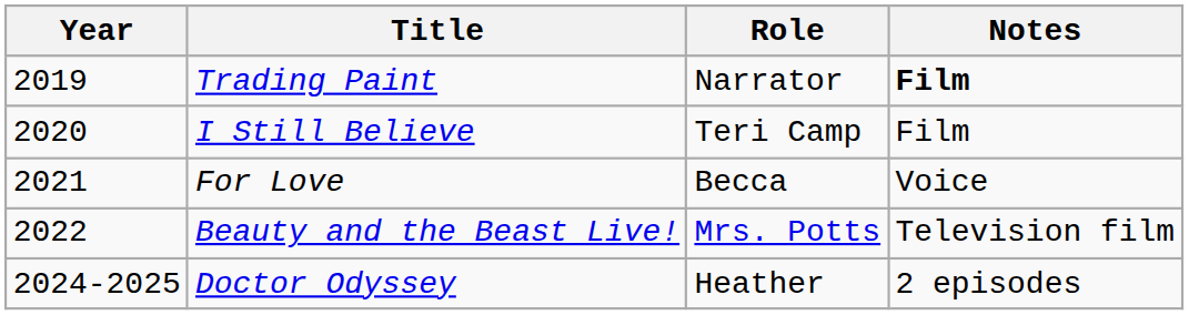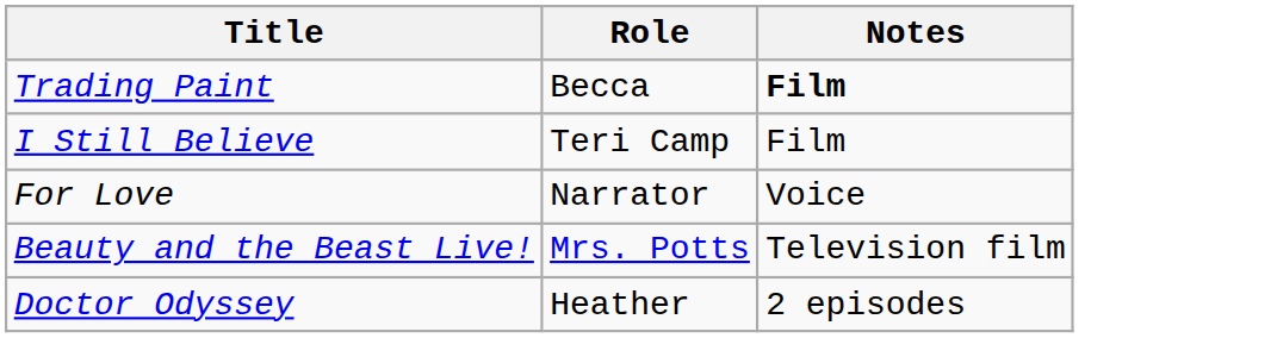- column: Year | 2019 | 2020 | 2021 | 2022 | 2024-2025
Trading Paint | Role: Narrator -> Becca
For Love | Role: Becca -> Narrator
